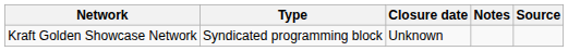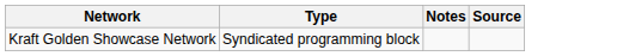- column: Closure date | Unknown
